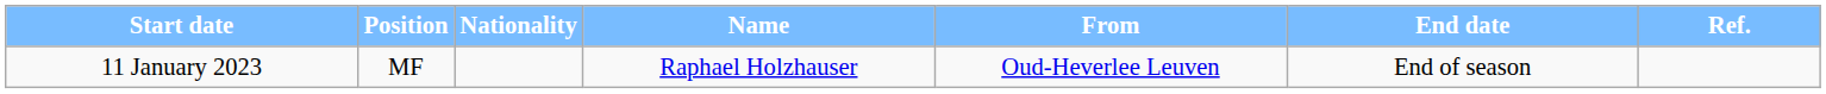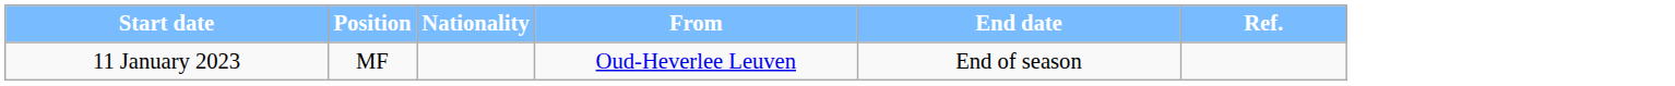- column: Name | Raphael Holzhauser
